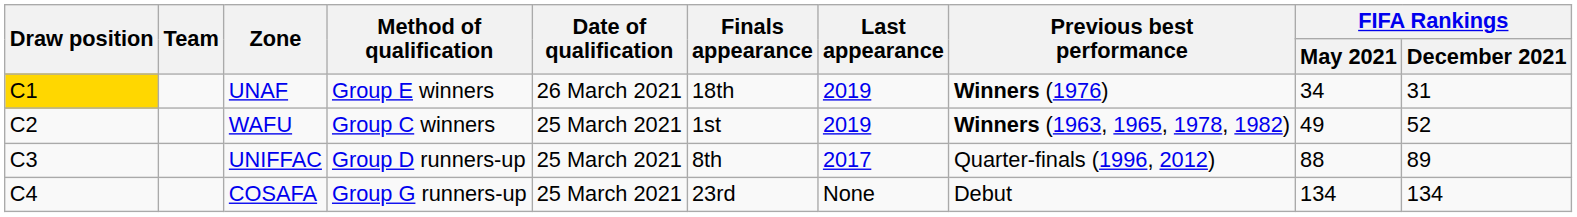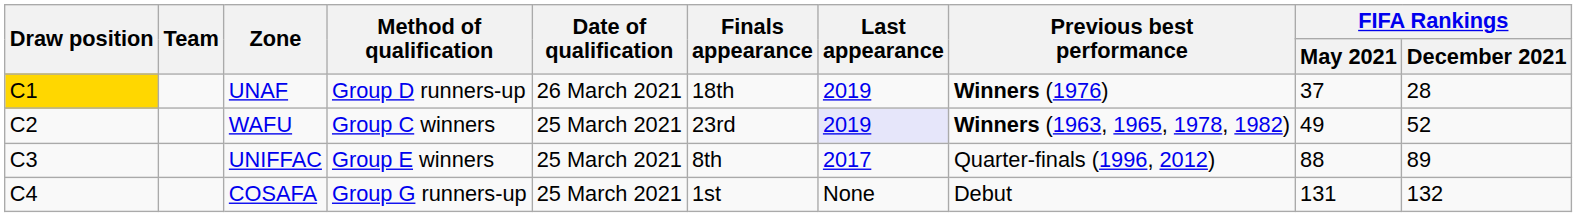UNAF | Method of qualification: Group E winners -> Group D runners-up
UNAF | FIFA Rankings / May 2021: 34 -> 37
UNAF | FIFA Rankings / December 2021: 31 -> 28
WAFU | Finals appearance: 1st -> 23rd
WAFU | Last appearance: no background -> lavender background
UNIFFAC | Method of qualification: Group D runners-up -> Group E winners
COSAFA | Finals appearance: 23rd -> 1st
COSAFA | FIFA Rankings / May 2021: 134 -> 131
COSAFA | FIFA Rankings / December 2021: 134 -> 132
